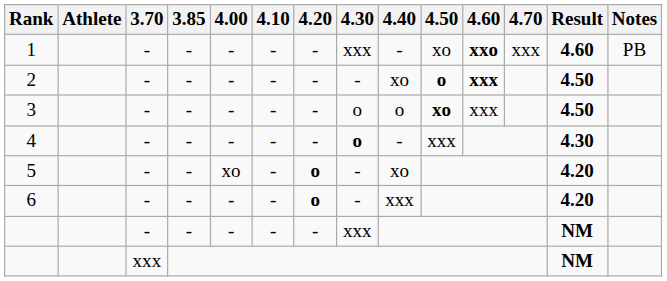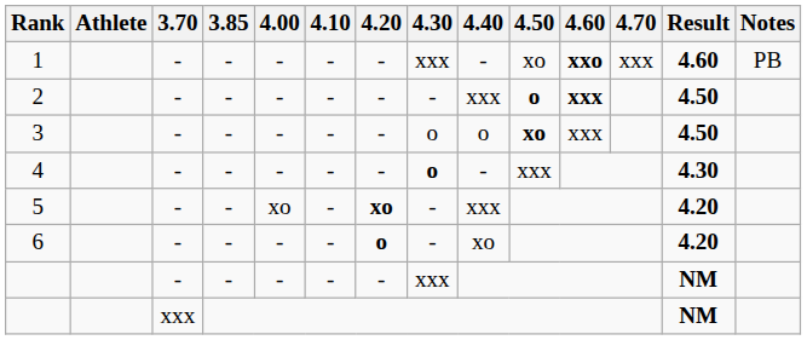2 | 4.40: xo -> xxx
5 | 4.20: o -> xo
5 | 4.40: xo -> xxx
6 | 4.40: xxx -> xo
